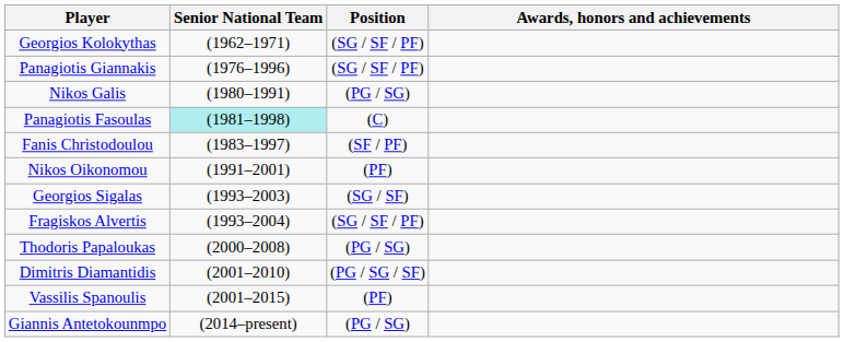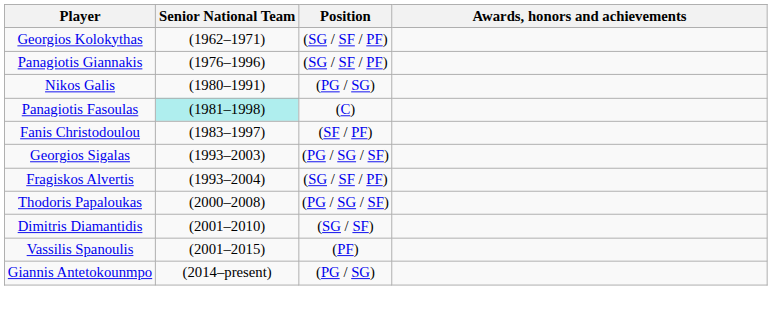- row: Nikos Oikonomou | (1991–2001) | (PF)
Georgios Sigalas | Position: (SG / SF) -> (PG / SG / SF)
Thodoris Papaloukas | Position: (PG / SG) -> (PG / SG / SF)
Dimitris Diamantidis | Position: (PG / SG / SF) -> (SG / SF)
